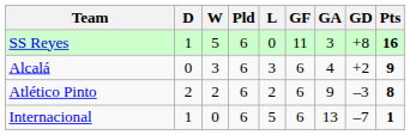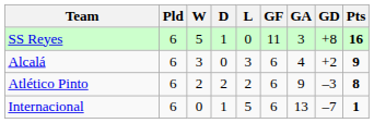columns swapped: Pld <-> D
